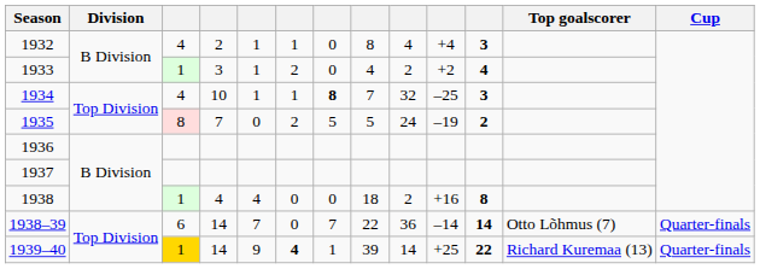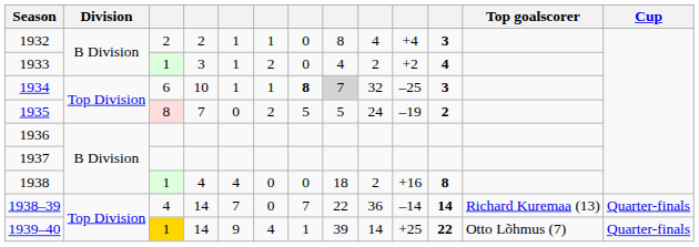1932 | column 3: 4 -> 2
1934 | column 3: 4 -> 6
1934 | column 8: no background -> lightgrey background
1938–39 | column 3: 6 -> 4
1938–39 | Top goalscorer: Otto Lõhmus (7) -> Richard Kuremaa (13)
1939–40 | column 6: bold -> normal
1939–40 | Top goalscorer: Richard Kuremaa (13) -> Otto Lõhmus (7)
